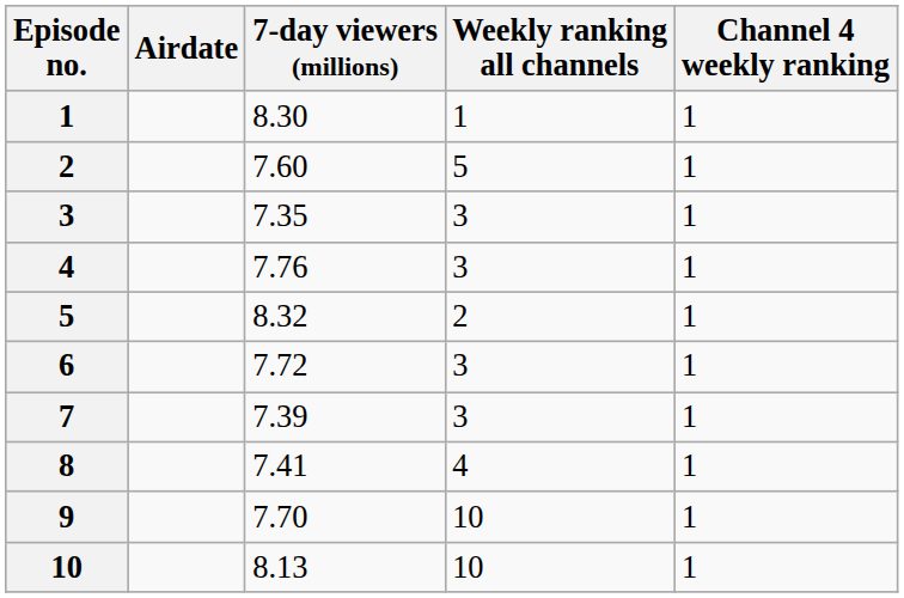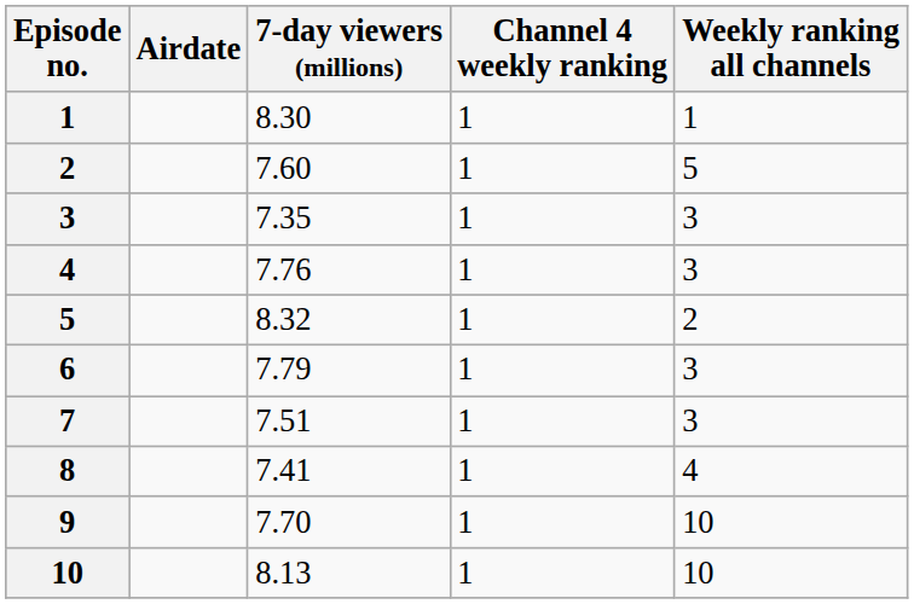columns swapped: Channel 4 weekly ranking <-> Weekly ranking all channels
6 | 7-day viewers (millions): 7.72 -> 7.79
7 | 7-day viewers (millions): 7.39 -> 7.51
